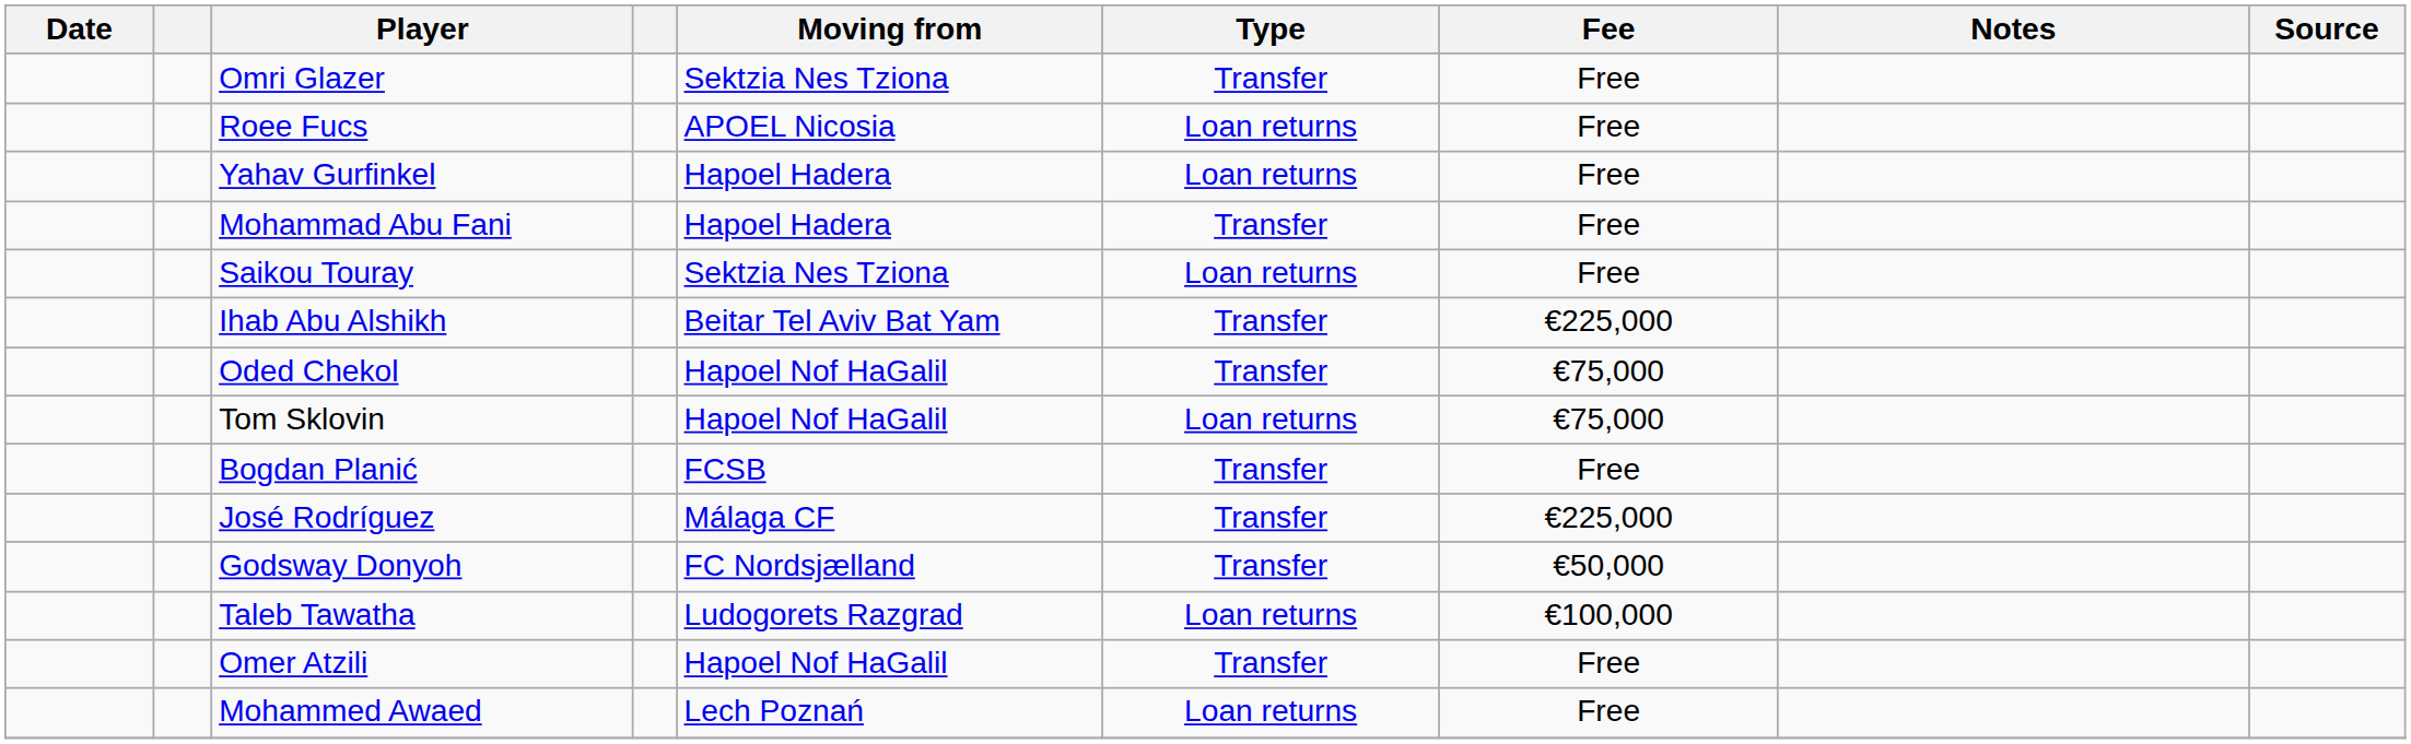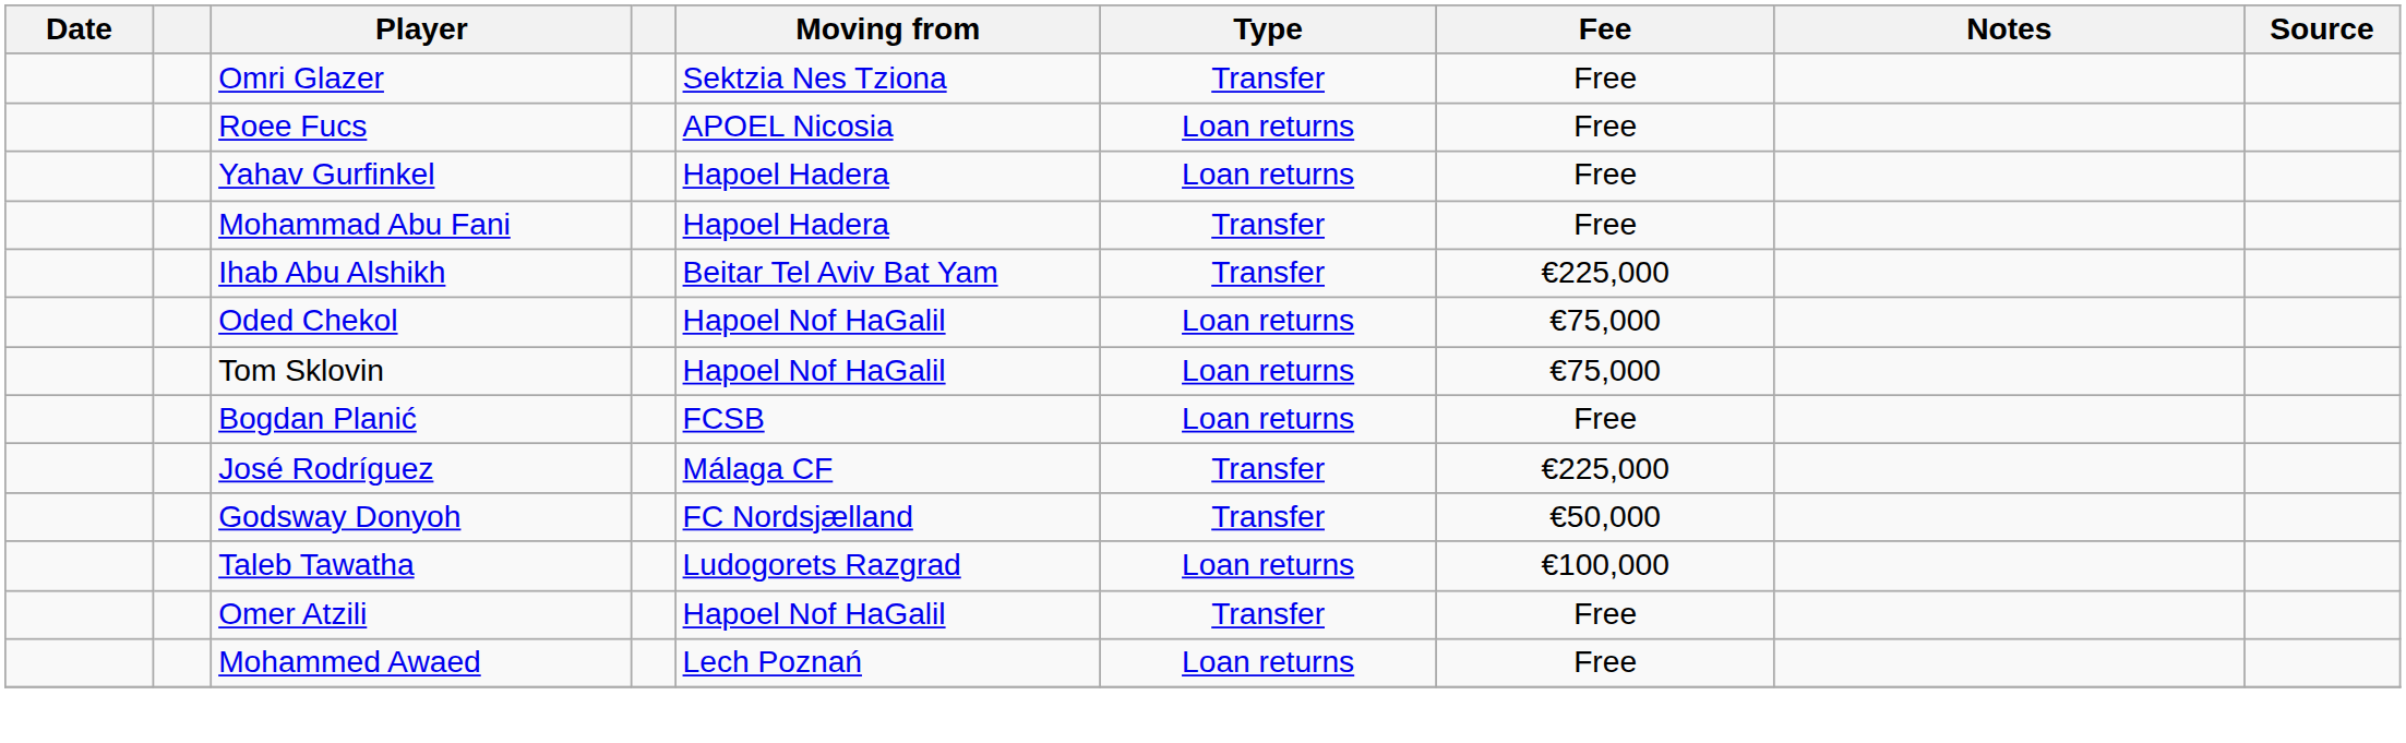- row: Saikou Touray | Sektzia Nes Tziona | Loan returns | Free
Oded Chekol | Type: Transfer -> Loan returns
Bogdan Planić | Type: Transfer -> Loan returns
